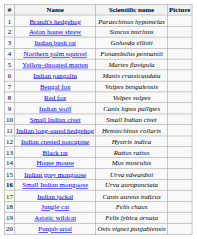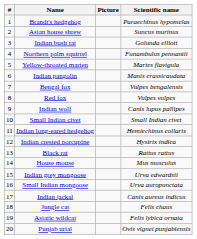columns swapped: Scientific name <-> Picture
Small Indian mongoose | #: bold -> normal
